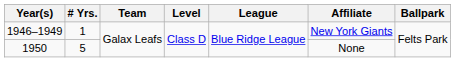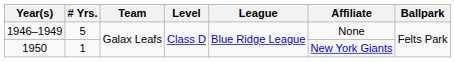1946–1949 | # Yrs.: 1 -> 5
1946–1949 | Affiliate: New York Giants -> None
1950 | # Yrs.: 5 -> 1
1950 | Affiliate: None -> New York Giants
